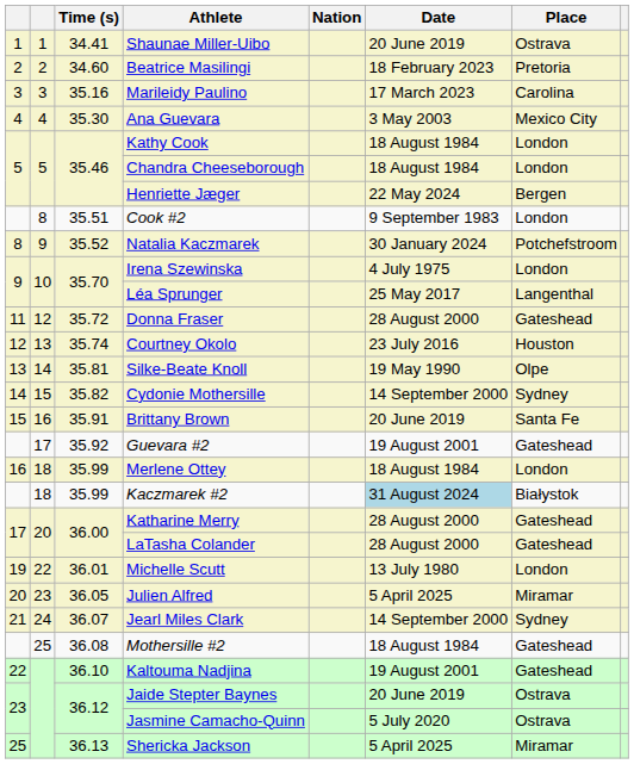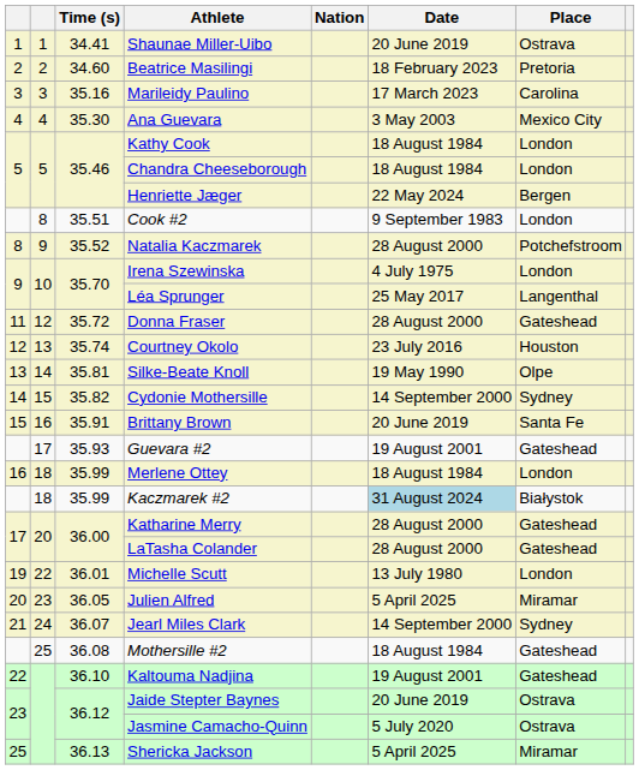Natalia Kaczmarek | Date: 30 January 2024 -> 28 August 2000
Guevara #2 | Time (s): 35.92 -> 35.93
